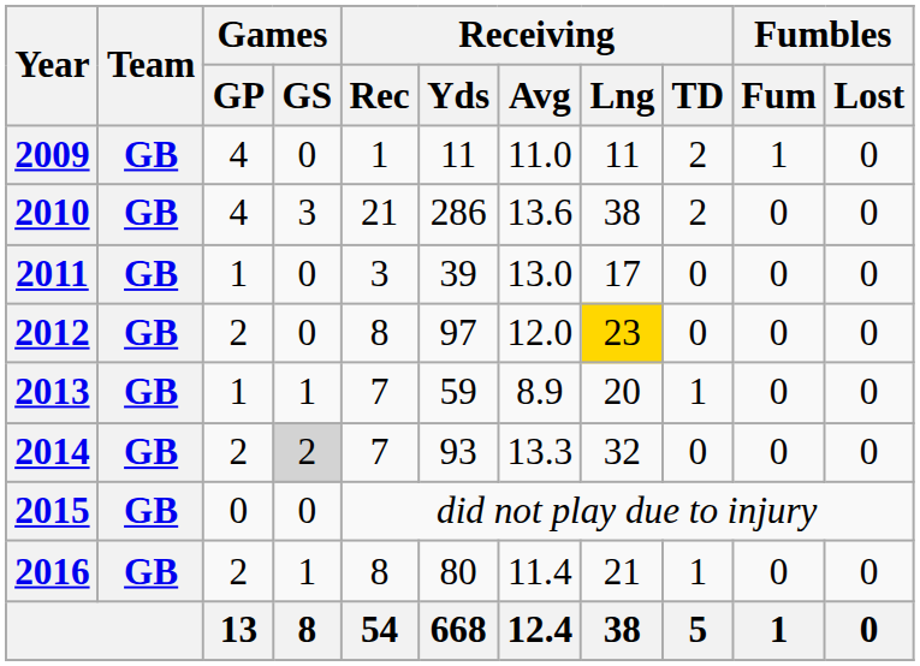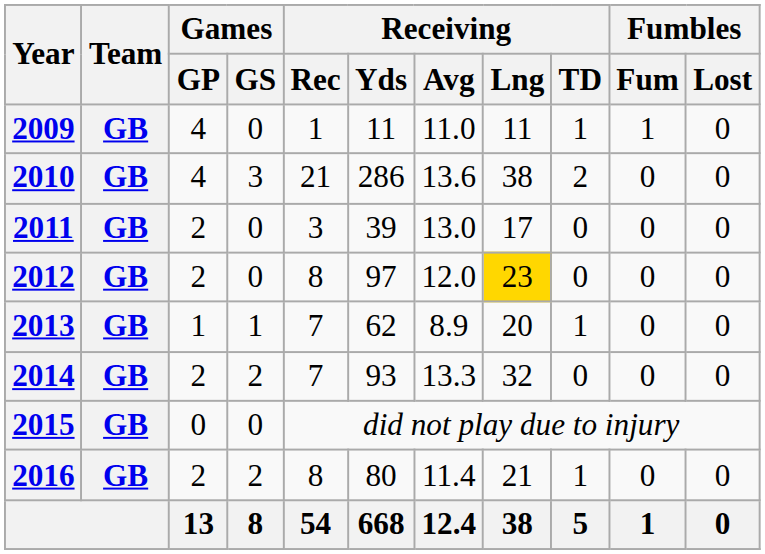2009 | Receiving / TD: 2 -> 1
2011 | Games / GP: 1 -> 2
2013 | Receiving / Yds: 59 -> 62
2014 | Games / GS: lightgrey background -> no background
2016 | Games / GS: 1 -> 2
